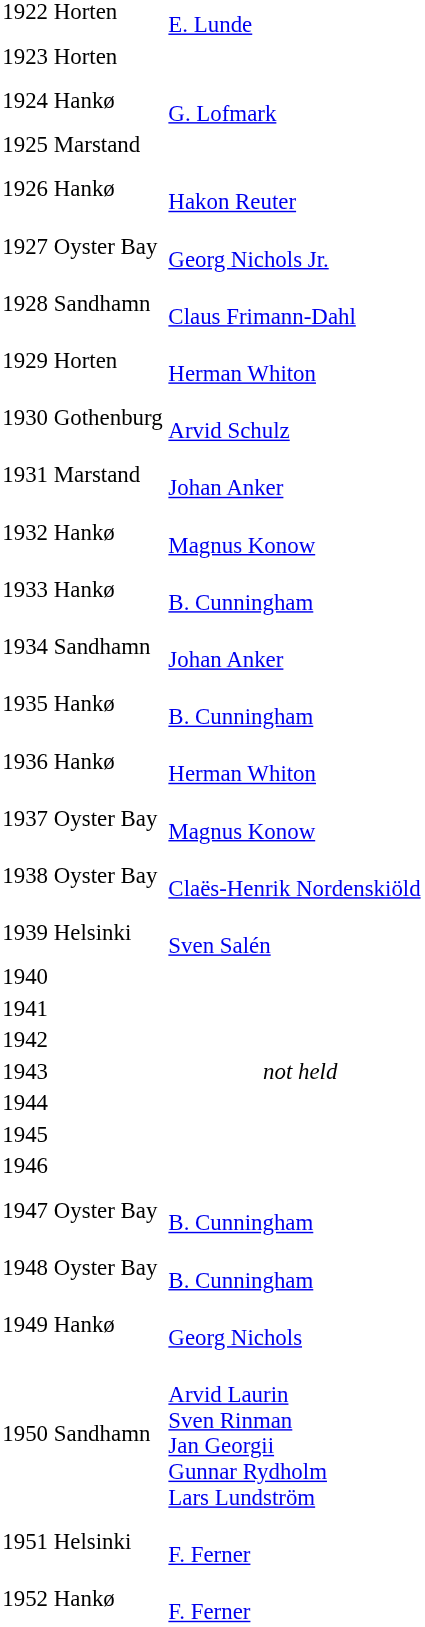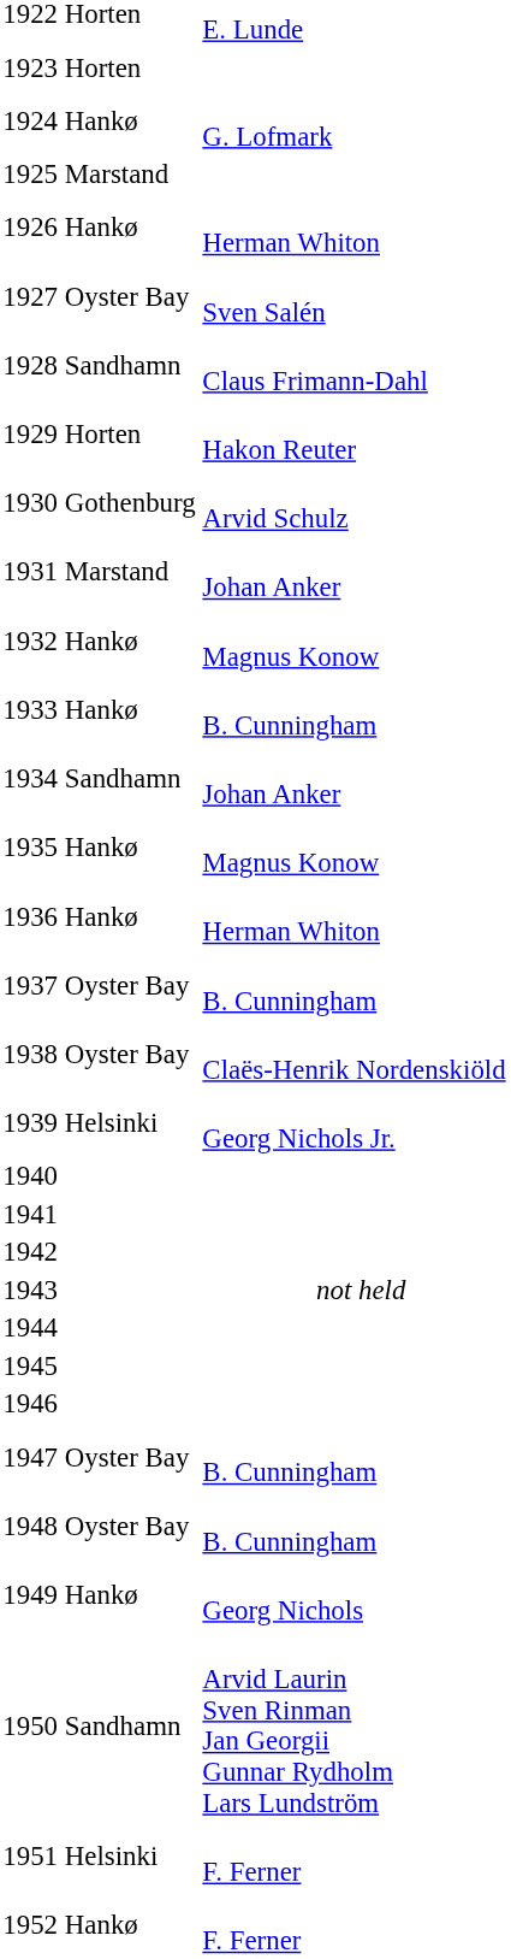1926 Hankø | column 2: Hakon Reuter -> Herman Whiton
1927 Oyster Bay | column 2: Georg Nichols Jr. -> Sven Salén
1929 Horten | column 2: Herman Whiton -> Hakon Reuter
1935 Hankø | column 2: B. Cunningham -> Magnus Konow
1937 Oyster Bay | column 2: Magnus Konow -> B. Cunningham
1939 Helsinki | column 2: Sven Salén -> Georg Nichols Jr.
